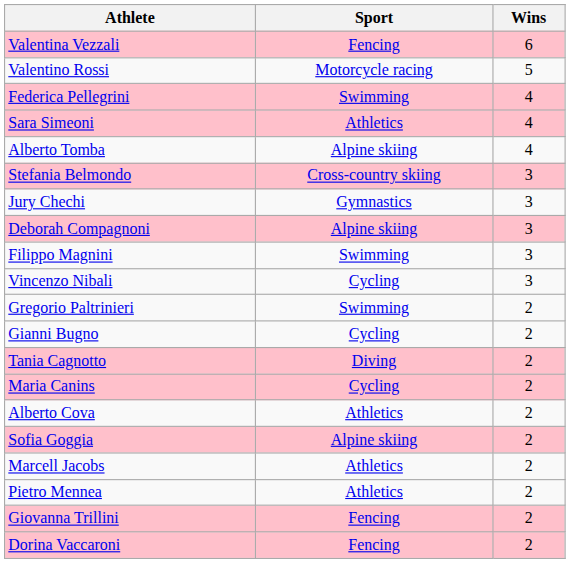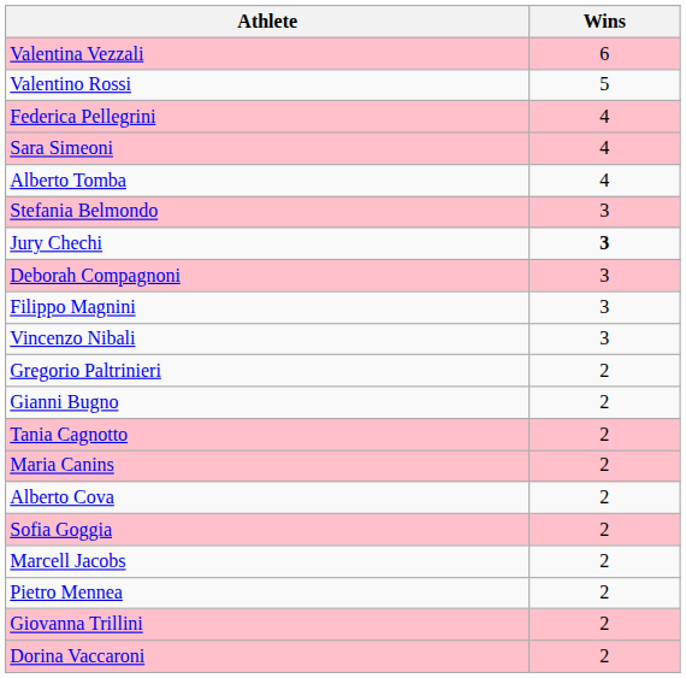- column: Sport | Fencing | Motorcycle racing | Swimming | Athletics | Alpine skiing | Cross-country skiing | Gymnastics | Alpine skiing | Swimming | Cycling | Swimming | Cycling | Diving | Cycling | Athletics | Alpine skiing | Athletics | Athletics | Fencing | Fencing
Jury Chechi | Wins: normal -> bold
